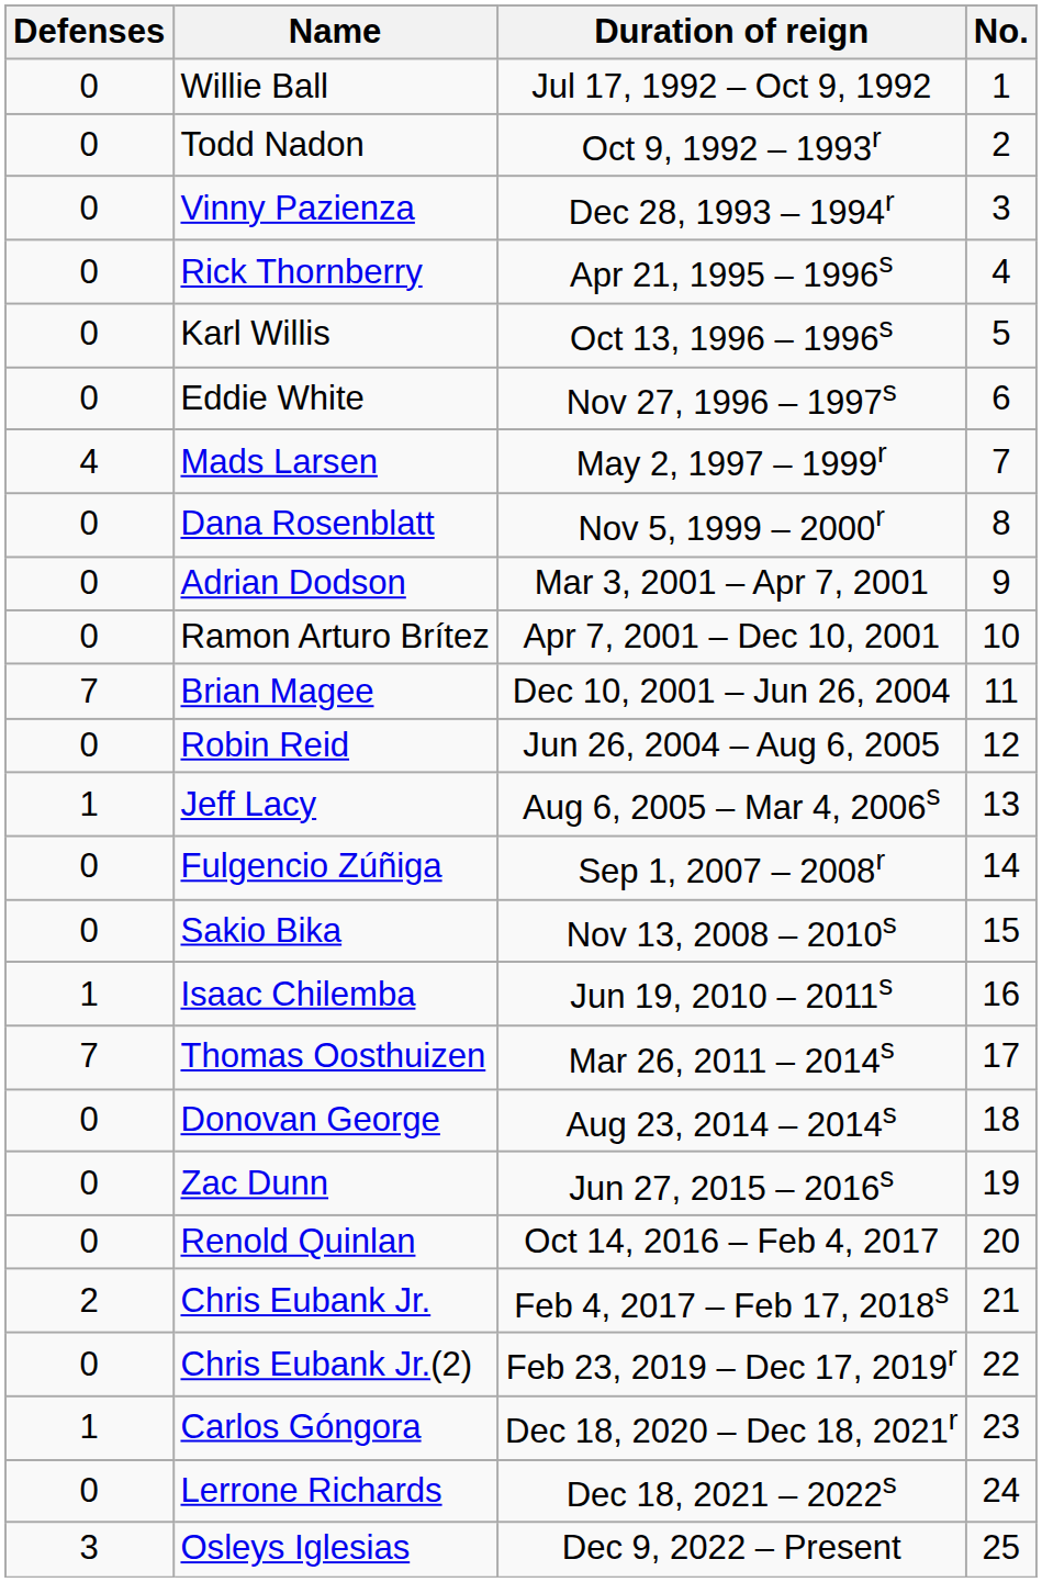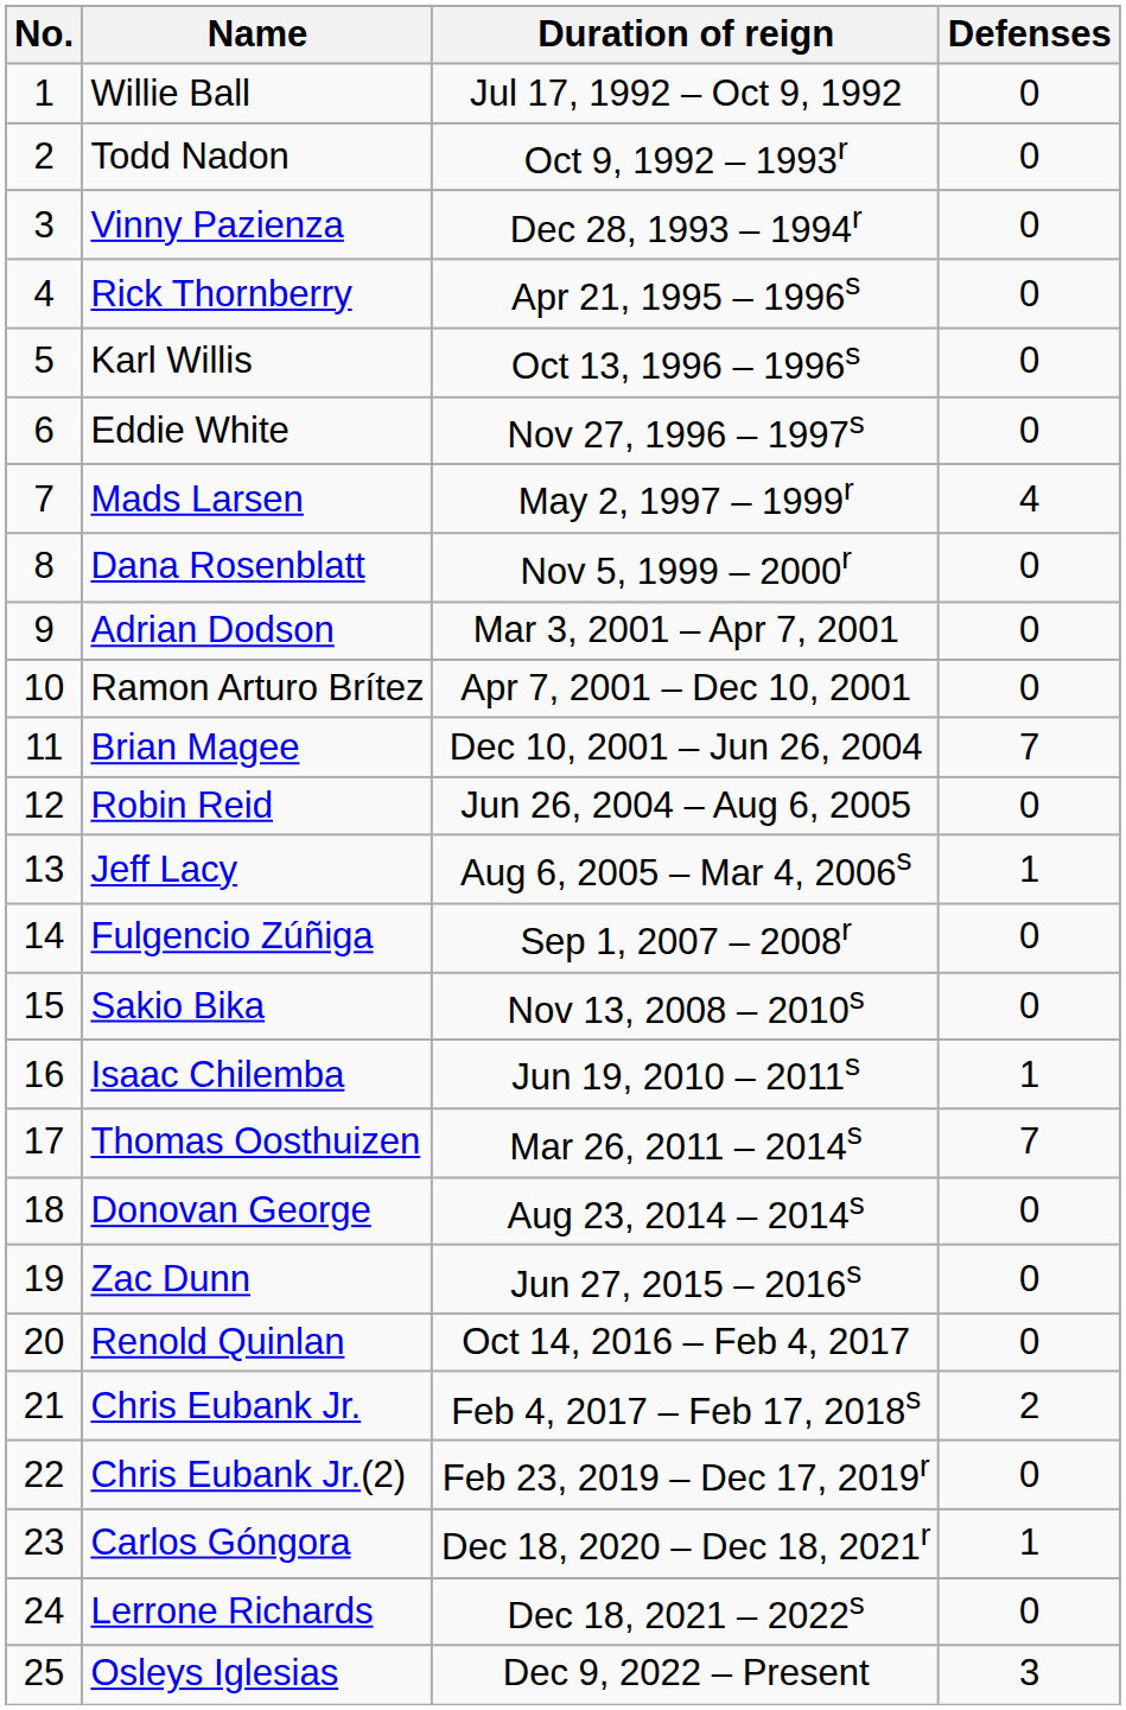columns swapped: No. <-> Defenses
